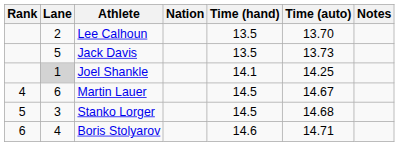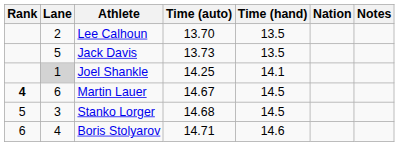columns swapped: Nation <-> Time (auto)
Martin Lauer | Rank: normal -> bold
